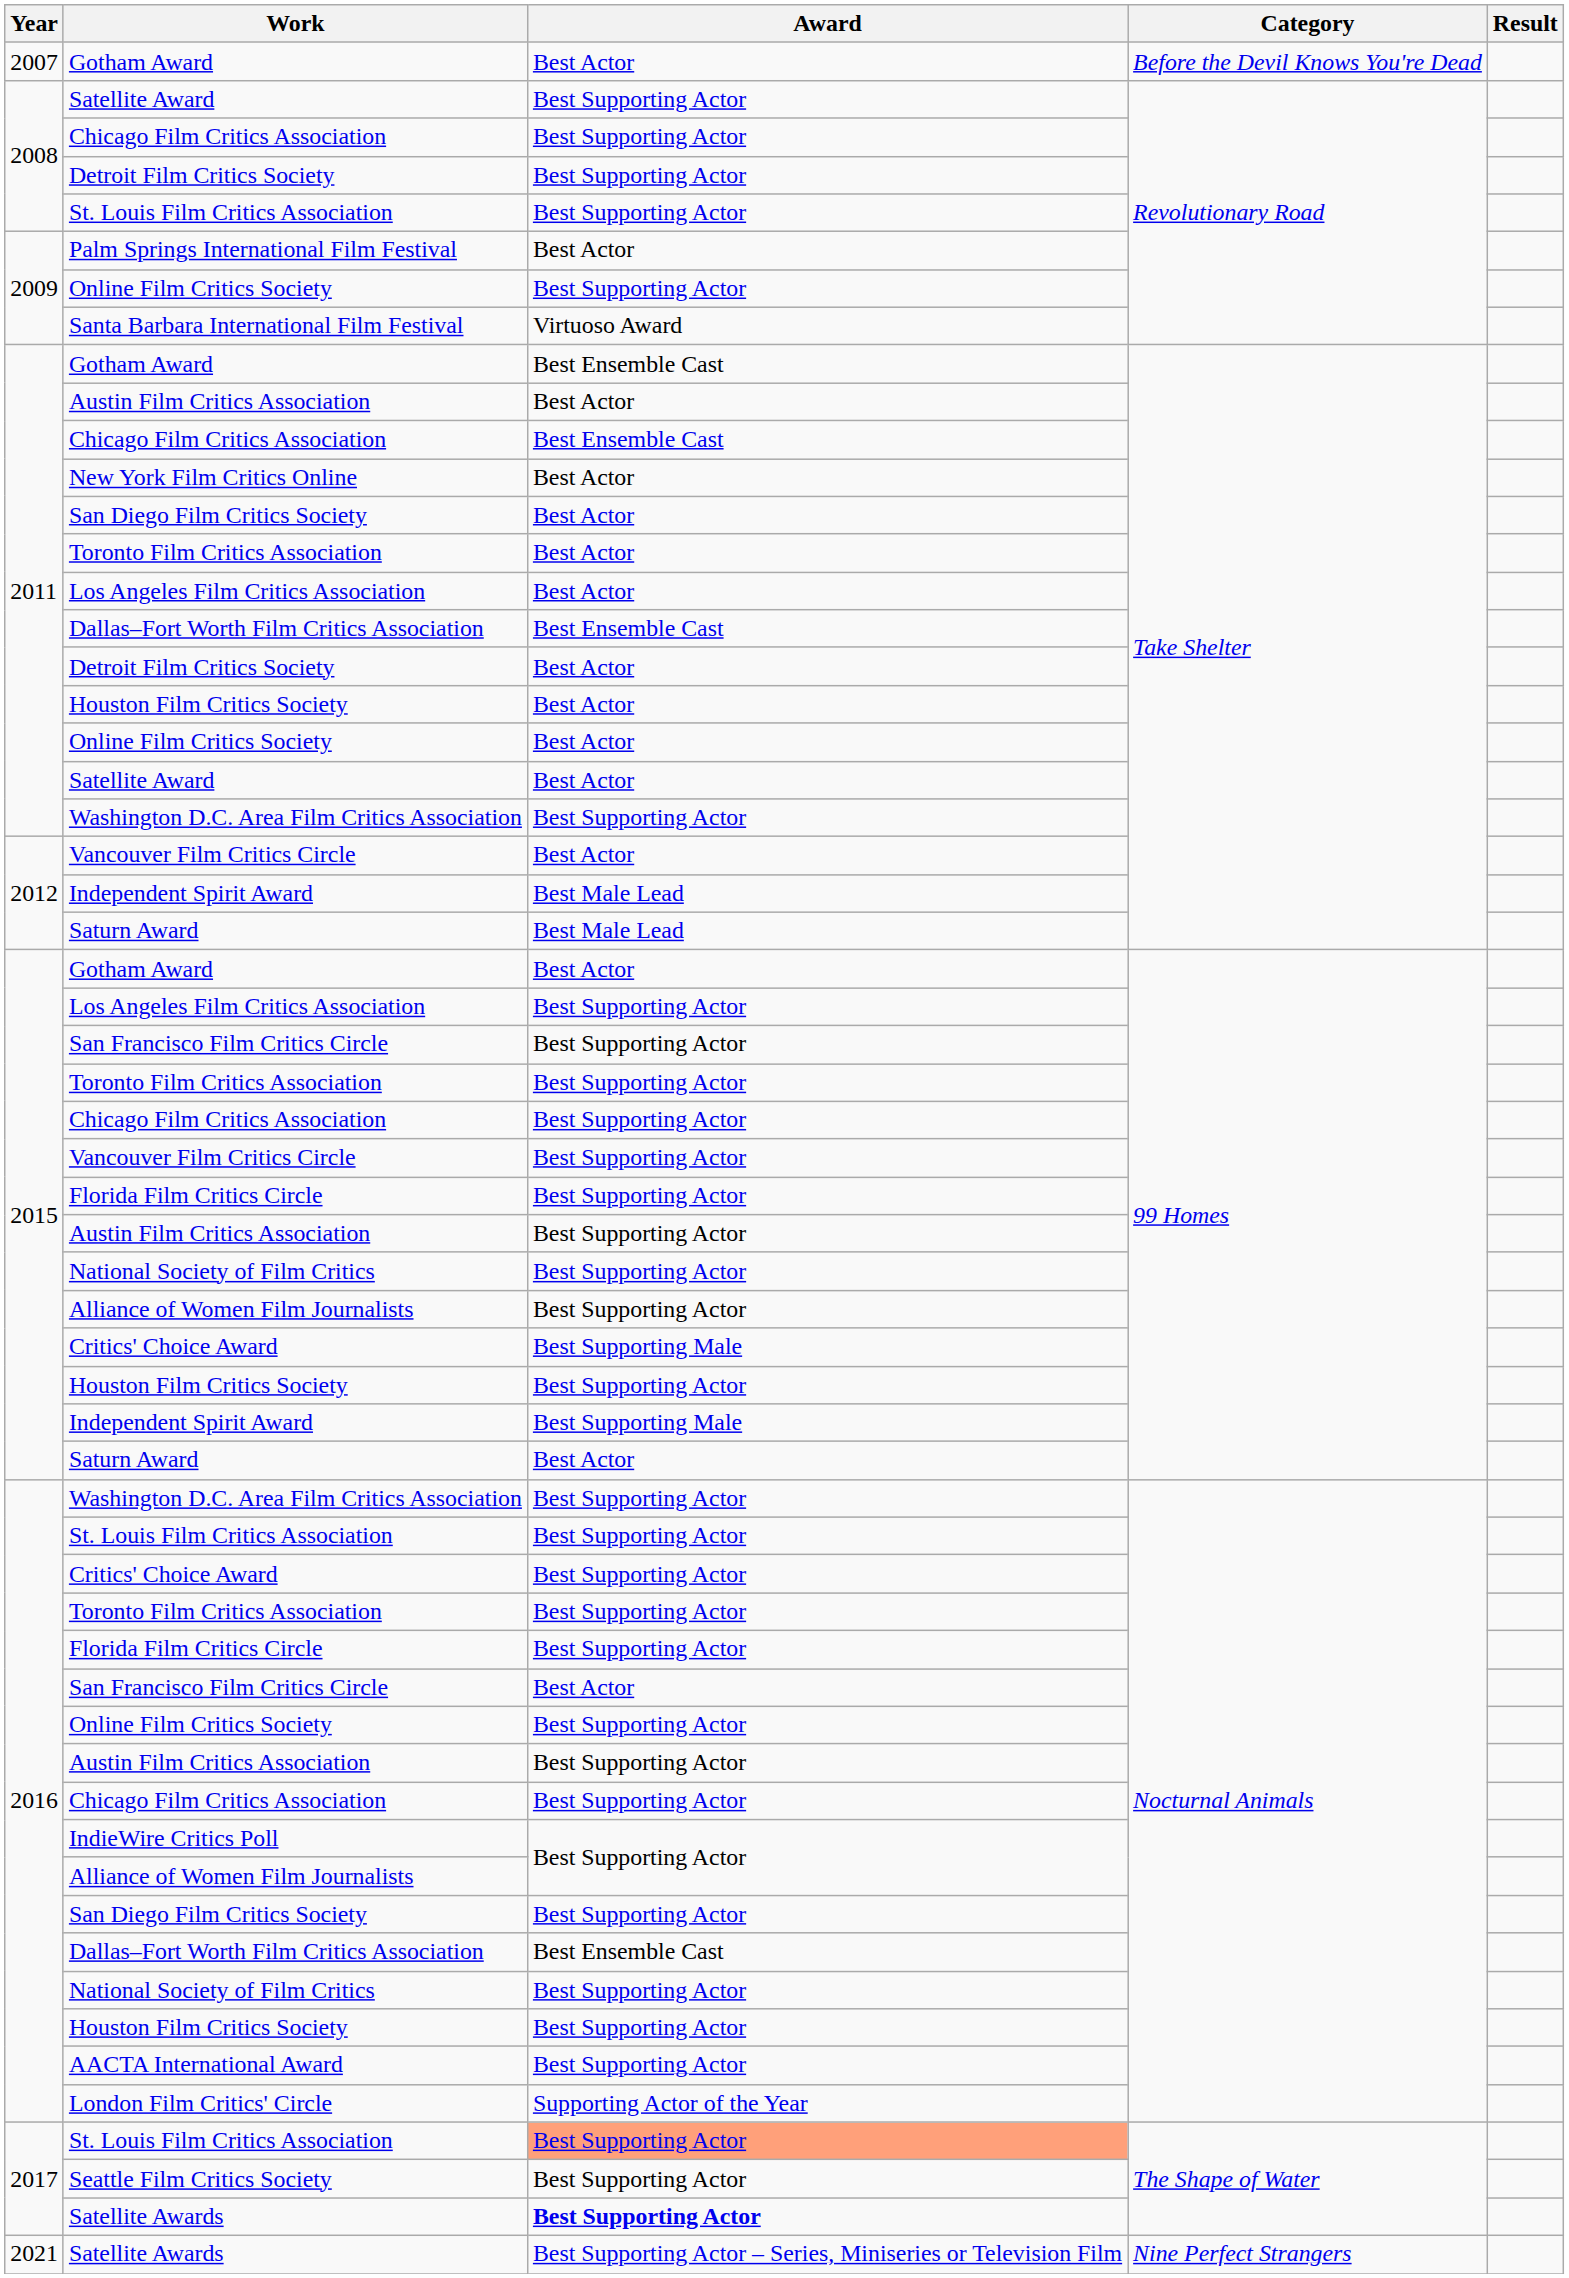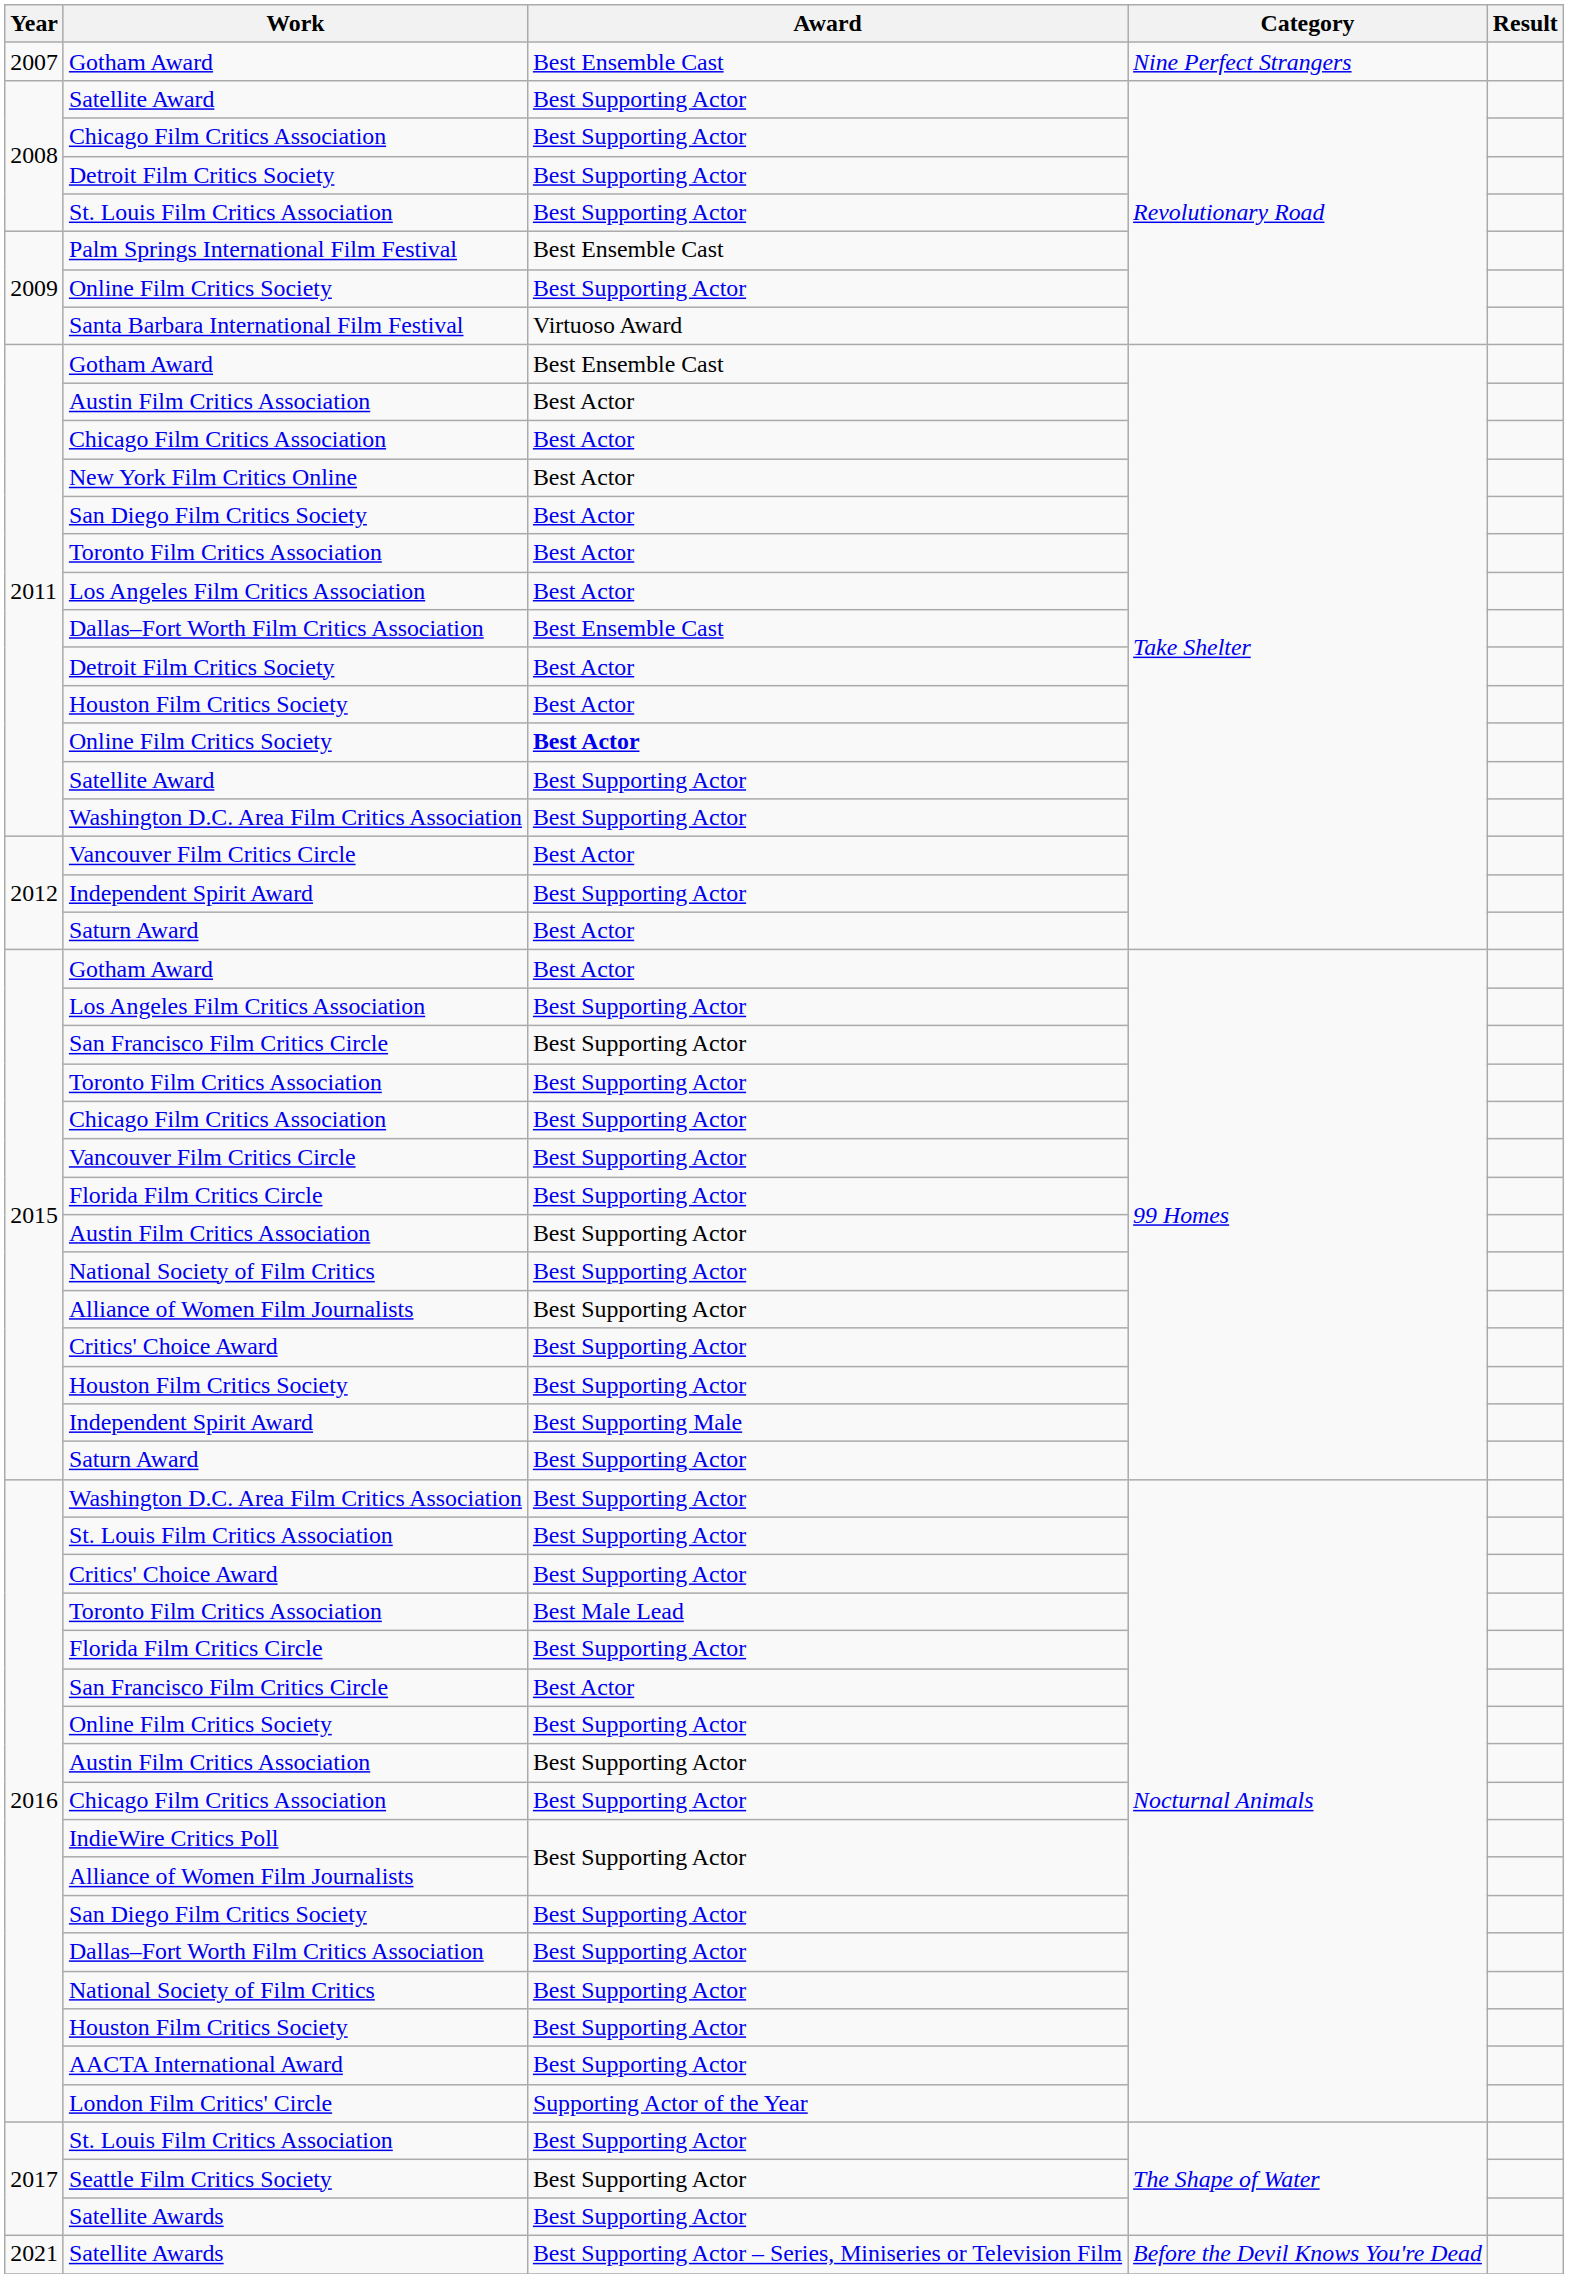2007 / Gotham Award | Award: Best Actor -> Best Ensemble Cast
2007 / Gotham Award | Category: Before the Devil Knows You're Dead -> Nine Perfect Strangers
Palm Springs International Film Festival | Award: Best Actor -> Best Ensemble Cast
2011 / Chicago Film Critics Association | Award: Best Ensemble Cast -> Best Actor
2011 / Online Film Critics Society | Award: normal -> bold
2011 / Satellite Award | Award: Best Actor -> Best Supporting Actor
2012 / Independent Spirit Award | Award: Best Male Lead -> Best Supporting Actor
2012 / Saturn Award | Award: Best Male Lead -> Best Actor
2015 / Critics' Choice Award | Award: Best Supporting Male -> Best Supporting Actor
2015 / Saturn Award | Award: Best Actor -> Best Supporting Actor
2016 / Toronto Film Critics Association | Award: Best Supporting Actor -> Best Male Lead
2016 / Dallas–Fort Worth Film Critics Association | Award: Best Ensemble Cast -> Best Supporting Actor
2017 / St. Louis Film Critics Association | Award: lightsalmon background -> no background
2017 / Satellite Awards | Award: bold -> normal
2021 / Satellite Awards | Category: Nine Perfect Strangers -> Before the Devil Knows You're Dead
